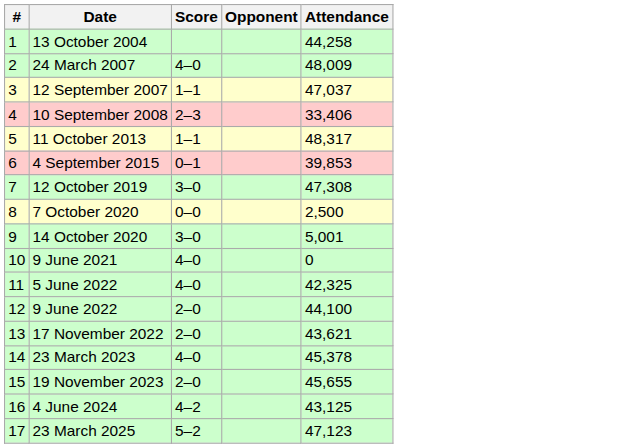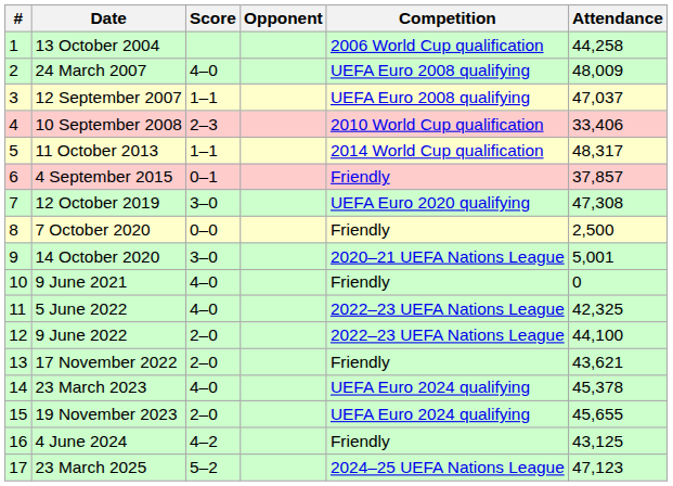+ column: Competition | 2006 World Cup qualification | UEFA Euro 2008 qualifying | UEFA Euro 2008 qualifying | 2010 World Cup qualification | 2014 World Cup qualification | Friendly | UEFA Euro 2020 qualifying | Friendly | 2020–21 UEFA Nations League | Friendly | 2022–23 UEFA Nations League | 2022–23 UEFA Nations League | Friendly | UEFA Euro 2024 qualifying | UEFA Euro 2024 qualifying | Friendly | 2024–25 UEFA Nations League
4 September 2015 | Attendance: 39,853 -> 37,857
